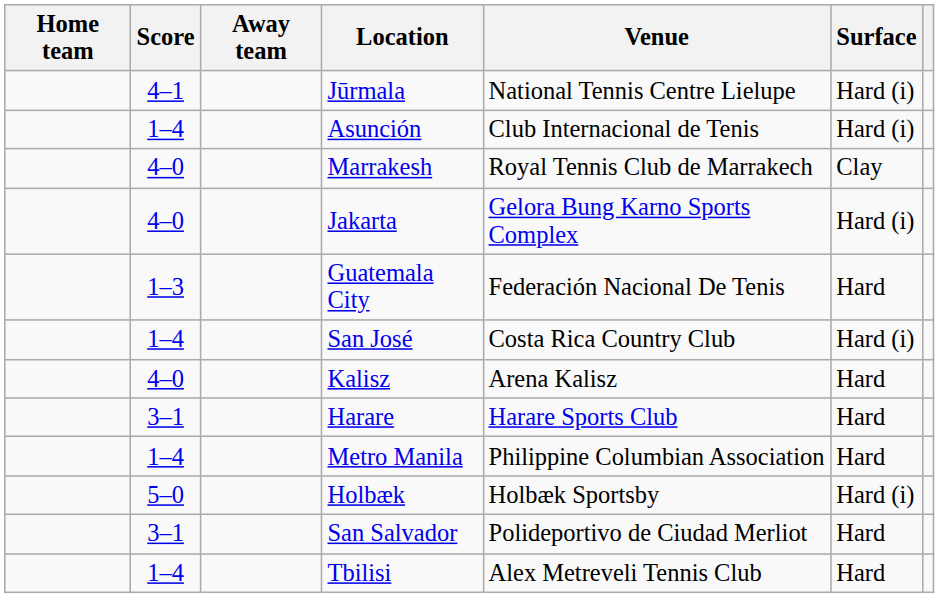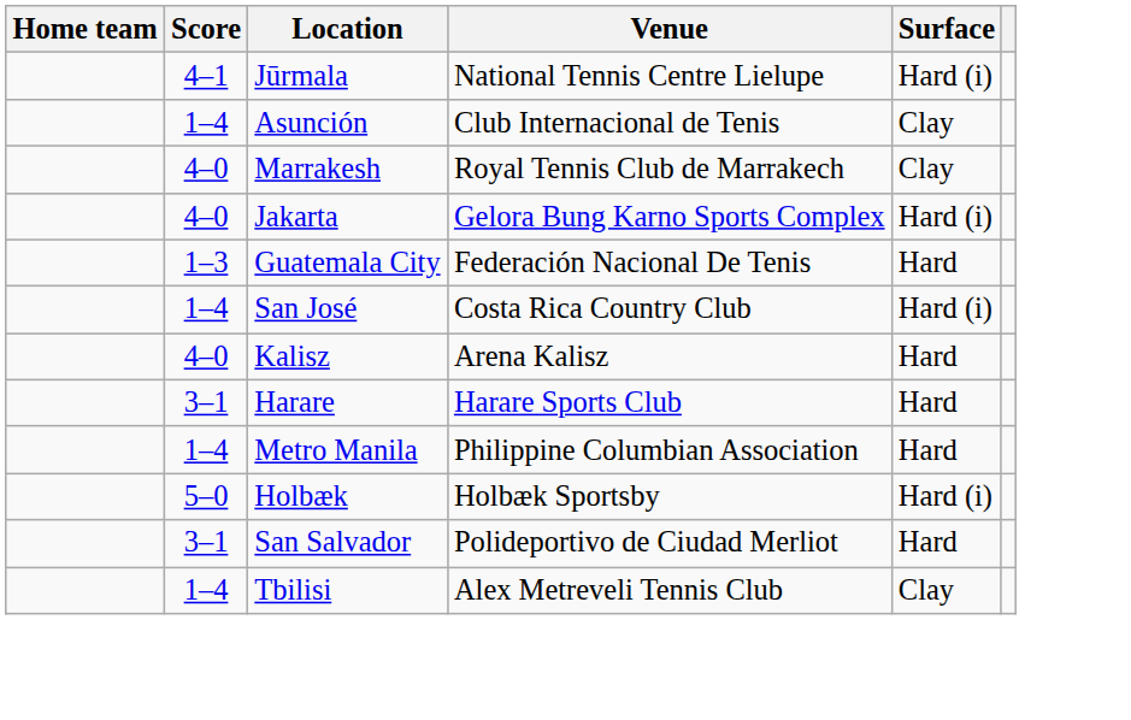- column: Away team
Asunción | Surface: Hard (i) -> Clay
Tbilisi | Surface: Hard -> Clay
